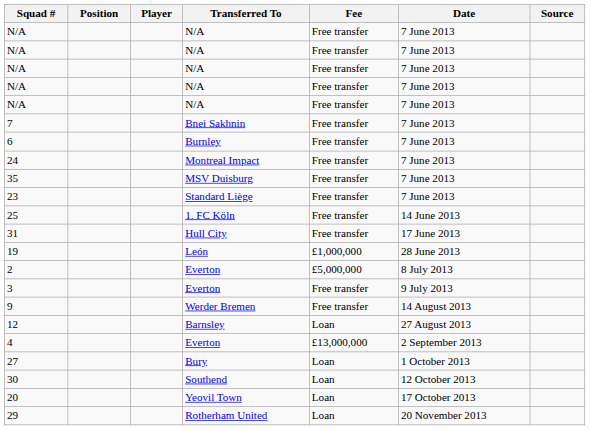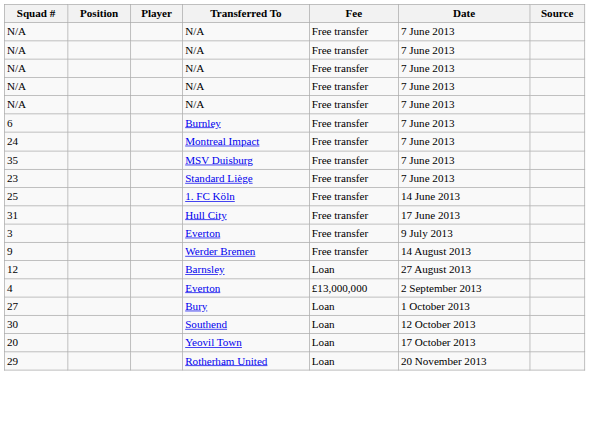- row: 7 | Bnei Sakhnin | Free transfer | 7 June 2013
- row: 19 | León | £1,000,000 | 28 June 2013
- row: 2 | Everton | £5,000,000 | 8 July 2013
